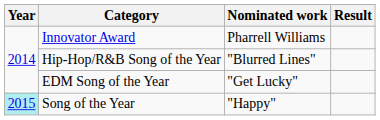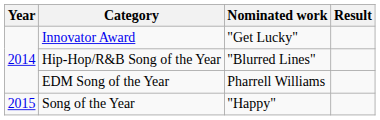Innovator Award | Nominated work: Pharrell Williams -> "Get Lucky"
EDM Song of the Year | Nominated work: "Get Lucky" -> Pharrell Williams
Song of the Year | Year: paleturquoise background -> no background
